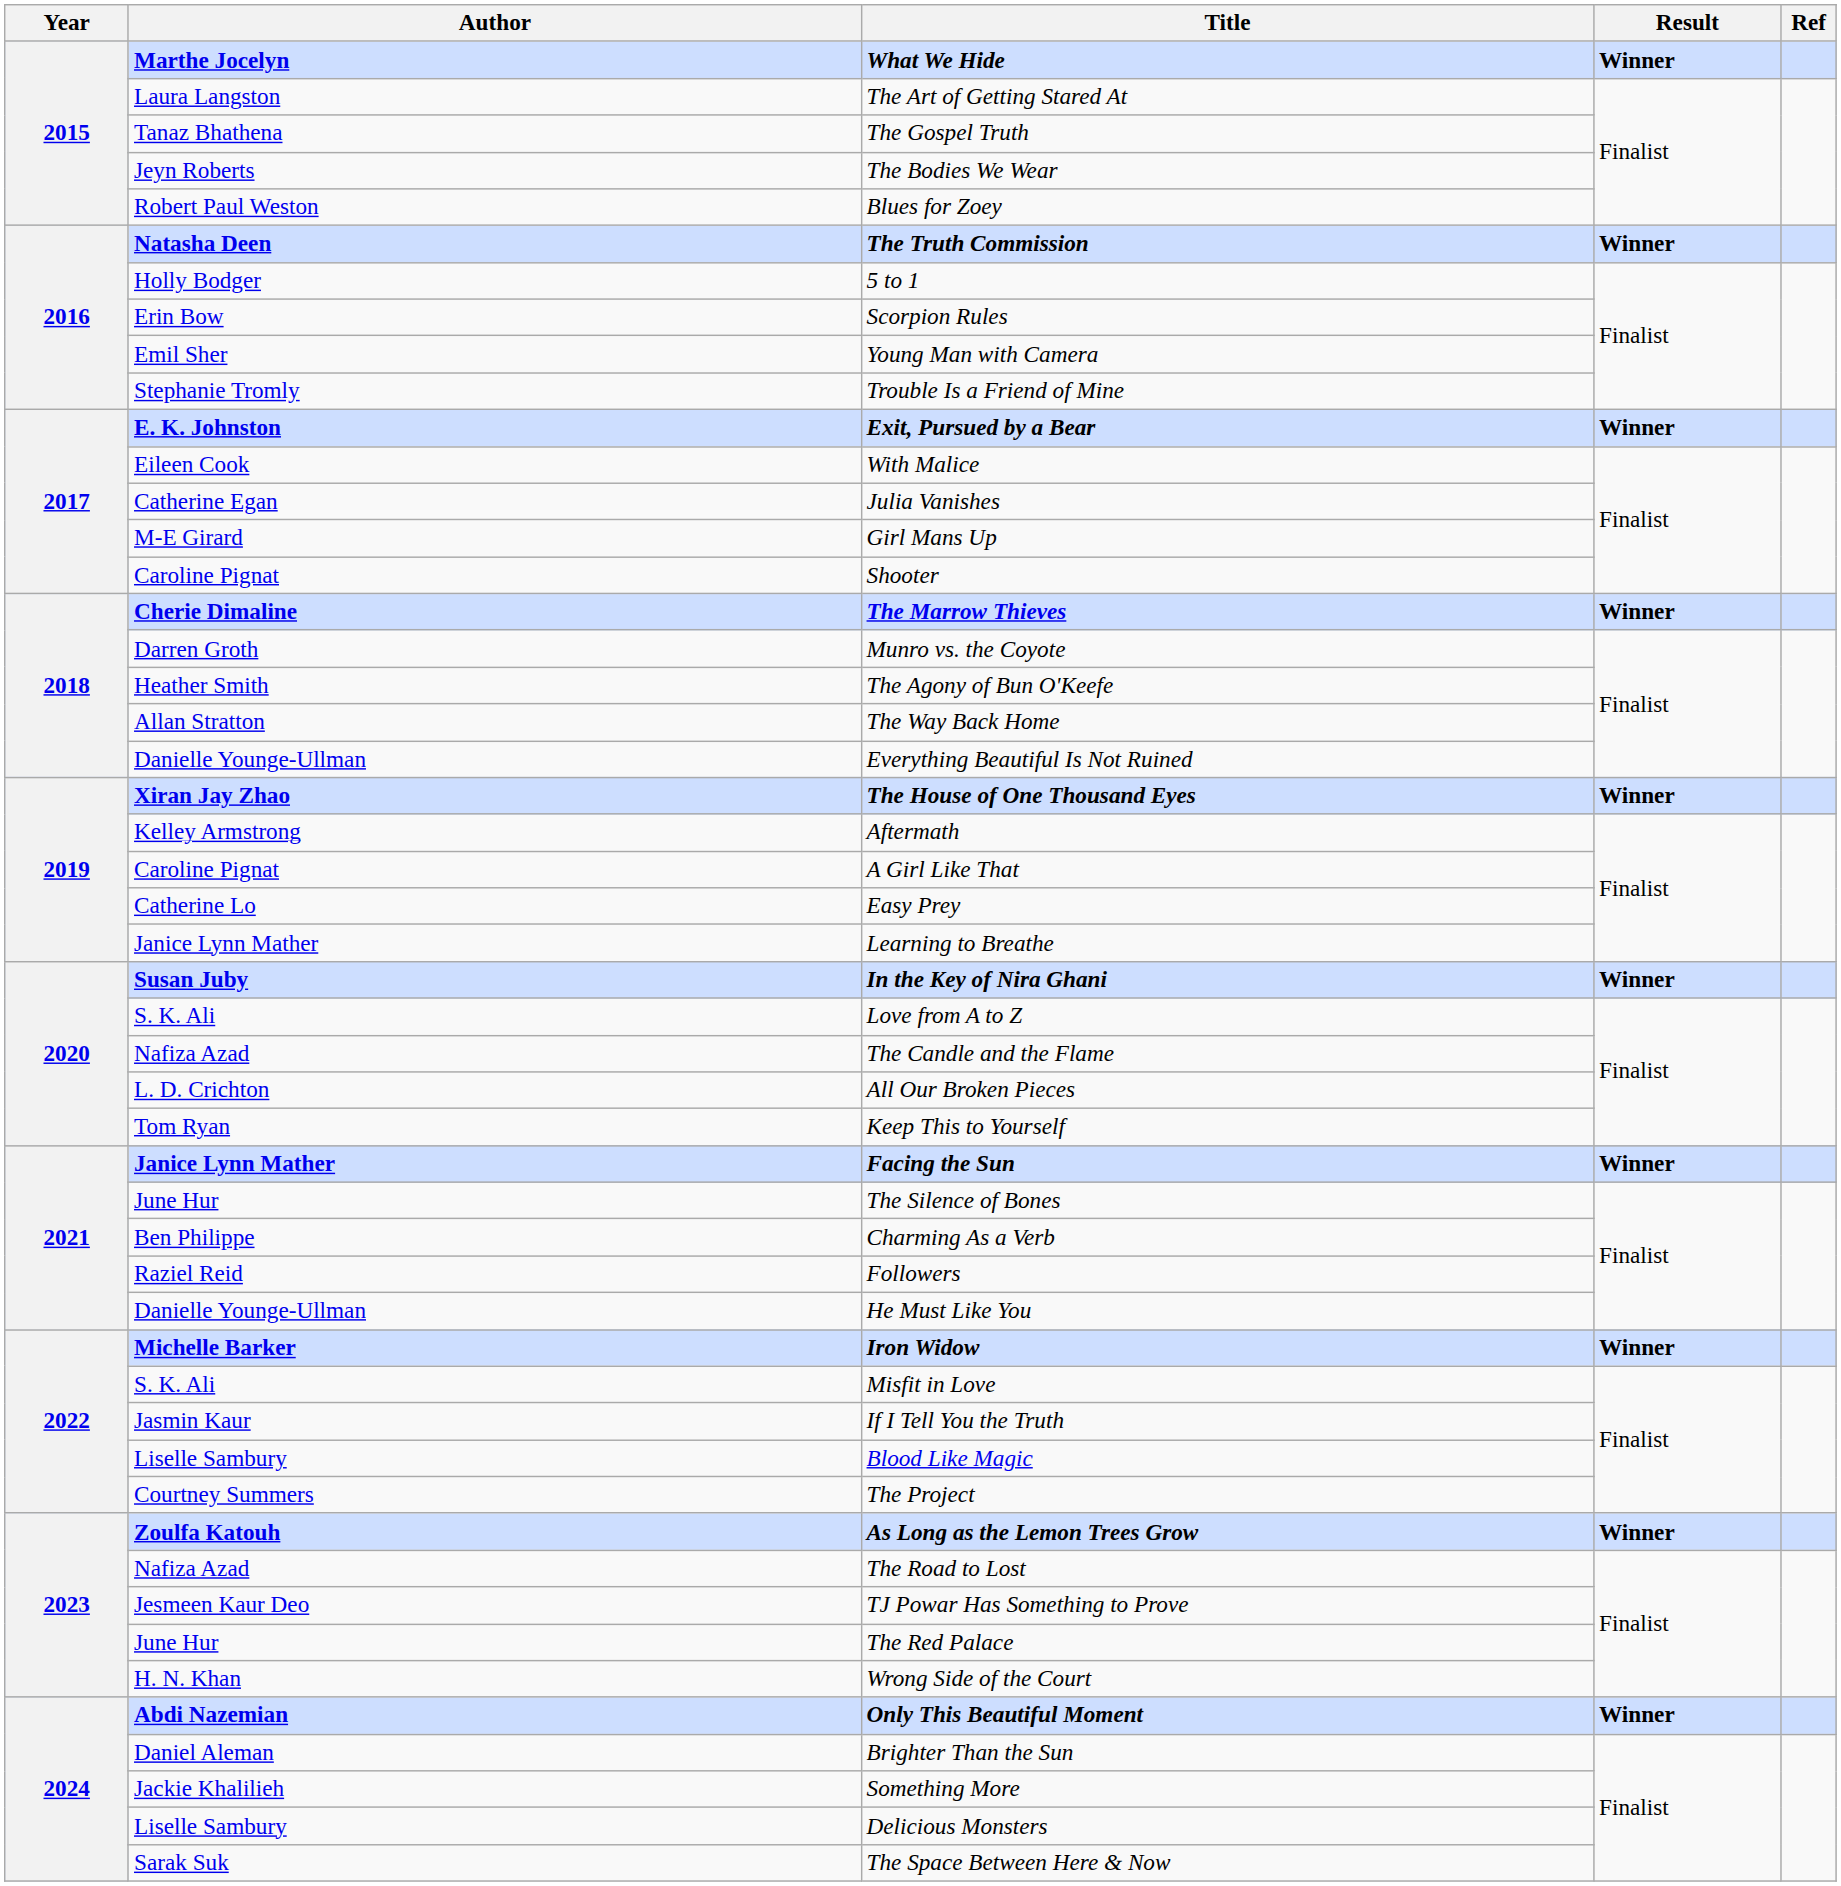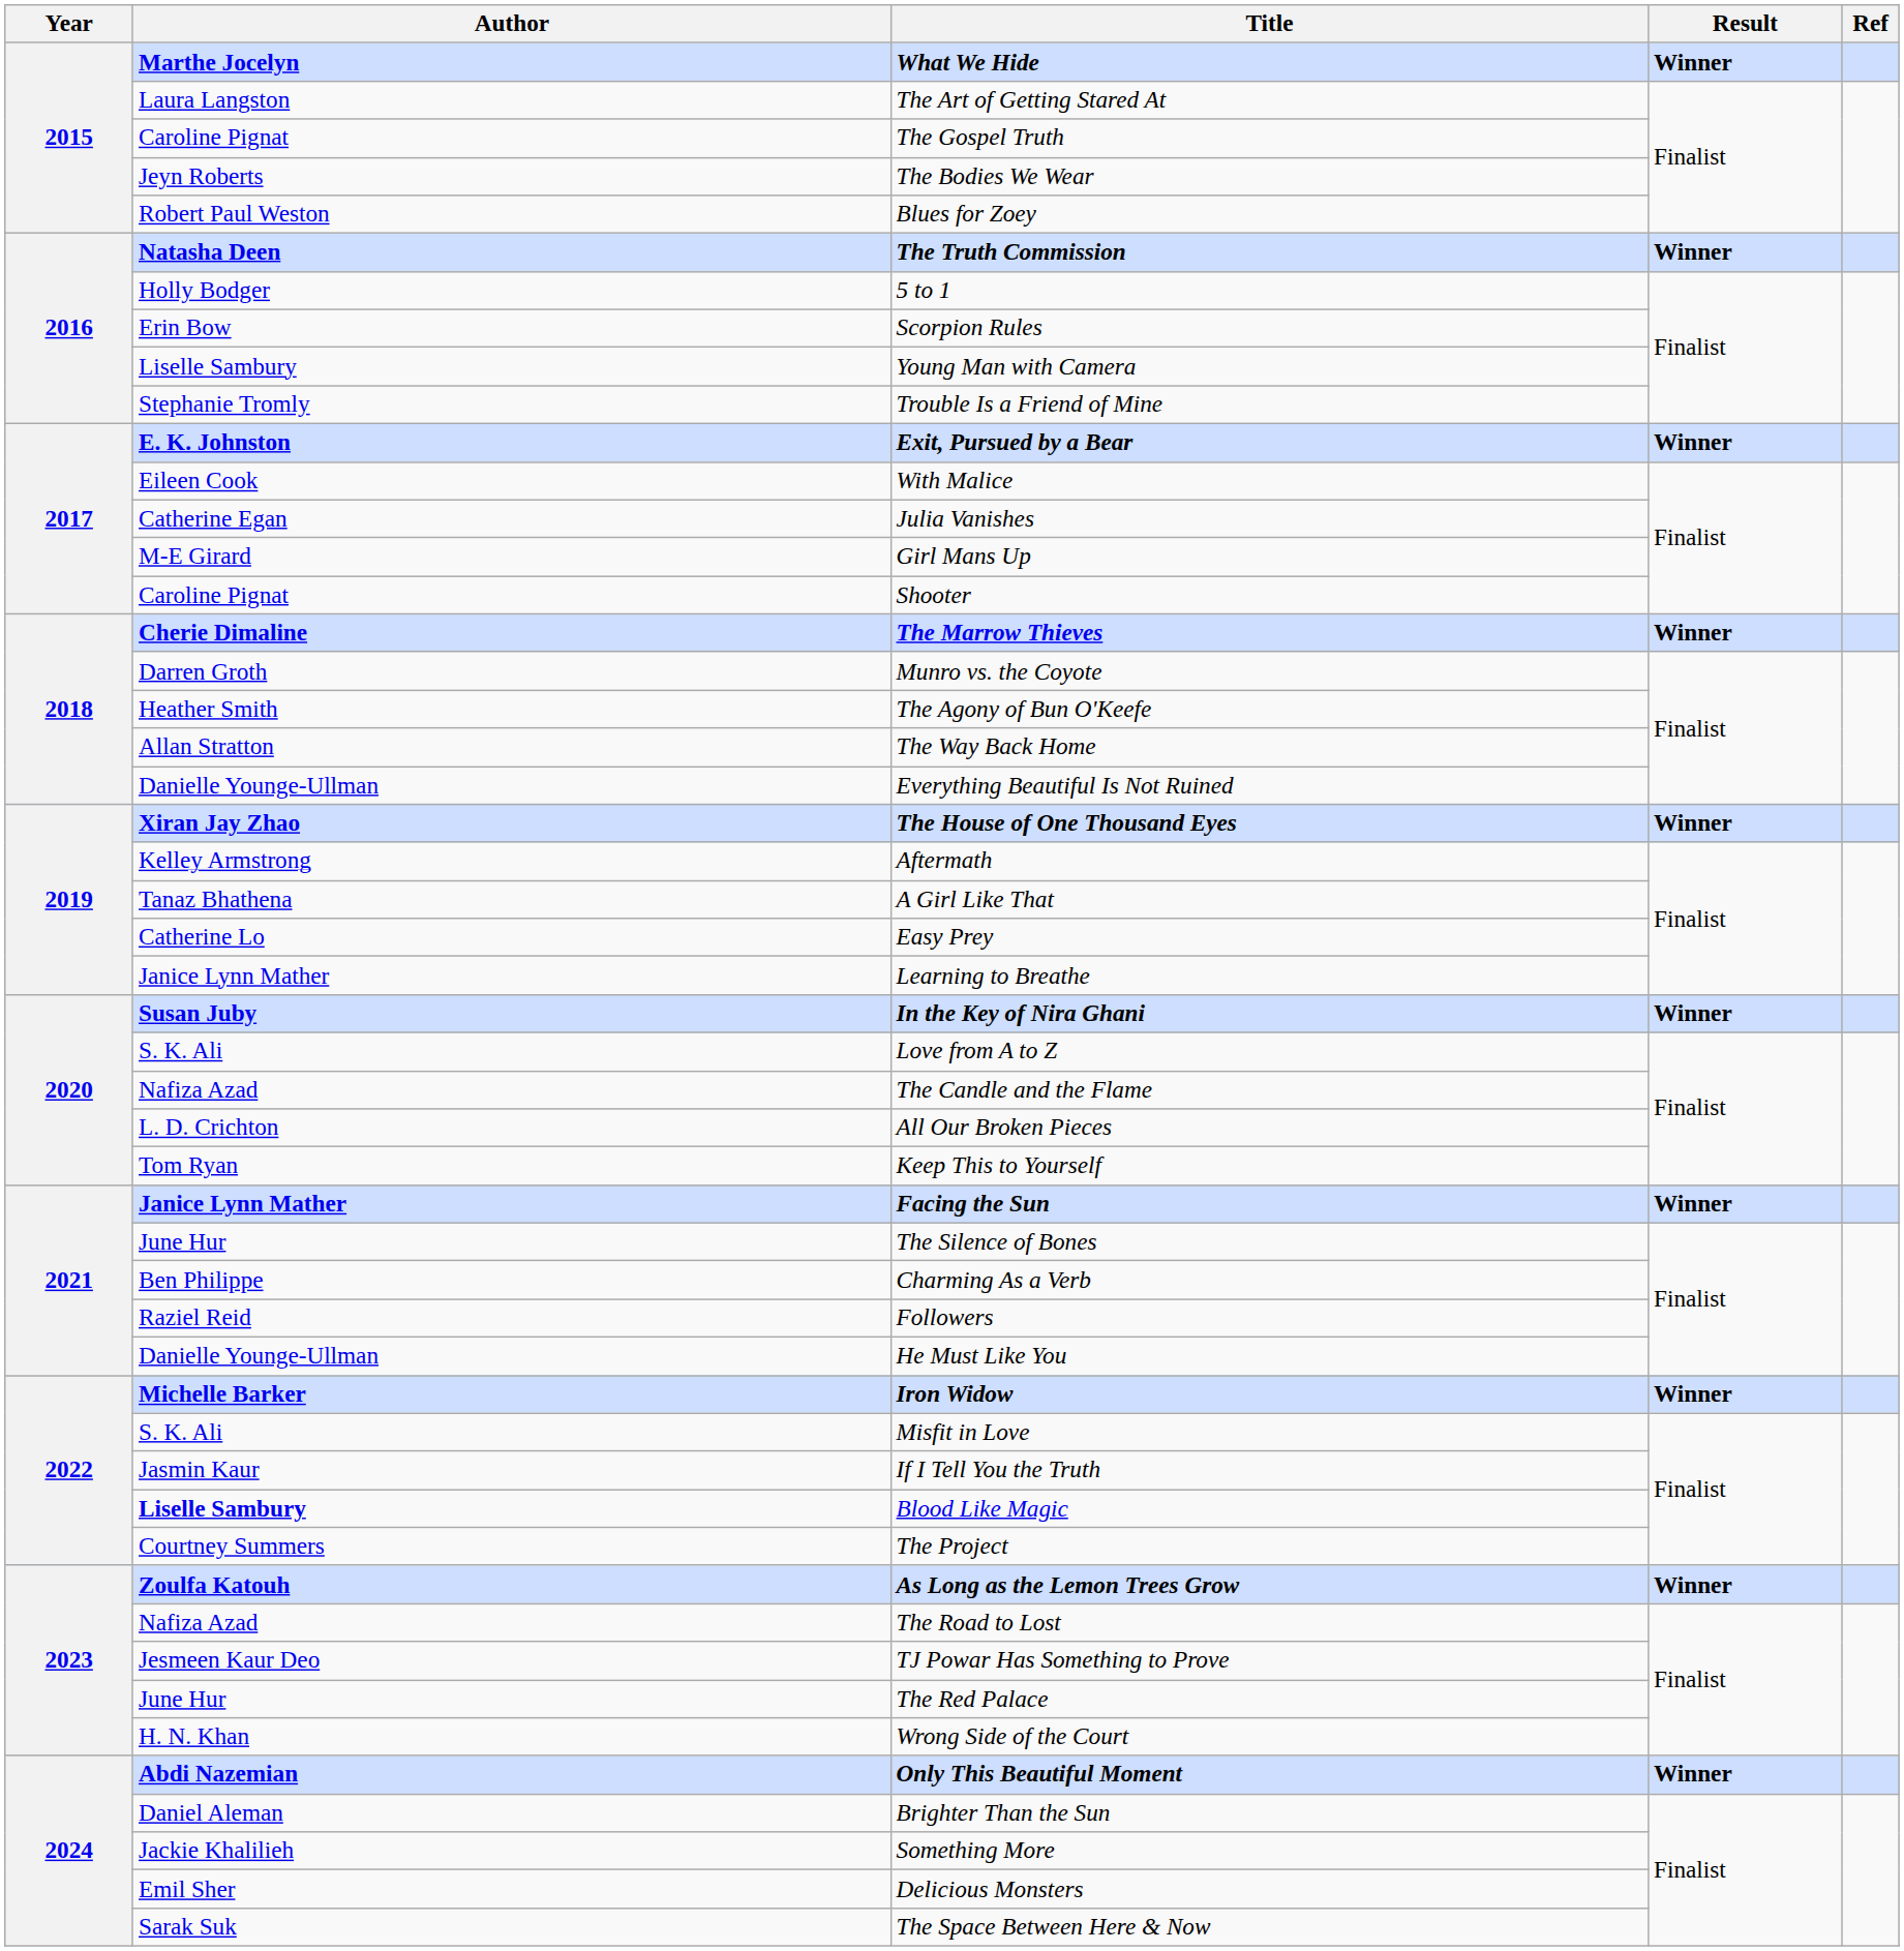The Gospel Truth | Author: Tanaz Bhathena -> Caroline Pignat
Young Man with Camera | Author: Emil Sher -> Liselle Sambury
A Girl Like That | Author: Caroline Pignat -> Tanaz Bhathena
Blood Like Magic | Author: normal -> bold
Delicious Monsters | Author: Liselle Sambury -> Emil Sher
